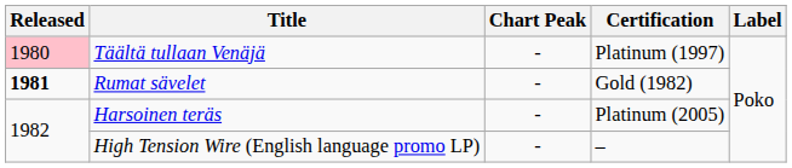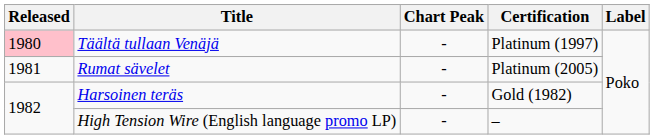Rumat sävelet | Released: bold -> normal
Rumat sävelet | Certification: Gold (1982) -> Platinum (2005)
Harsoinen teräs | Certification: Platinum (2005) -> Gold (1982)
